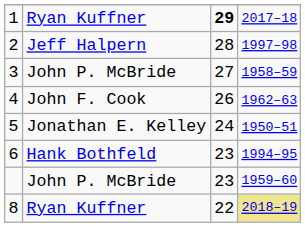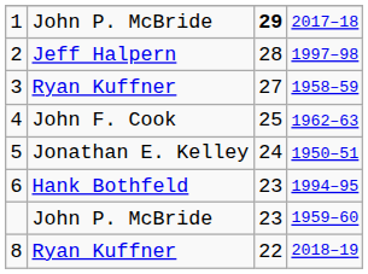1 | column 2: Ryan Kuffner -> John P. McBride
3 | column 2: John P. McBride -> Ryan Kuffner
4 | column 3: 26 -> 25
8 | column 4: khaki background -> no background
